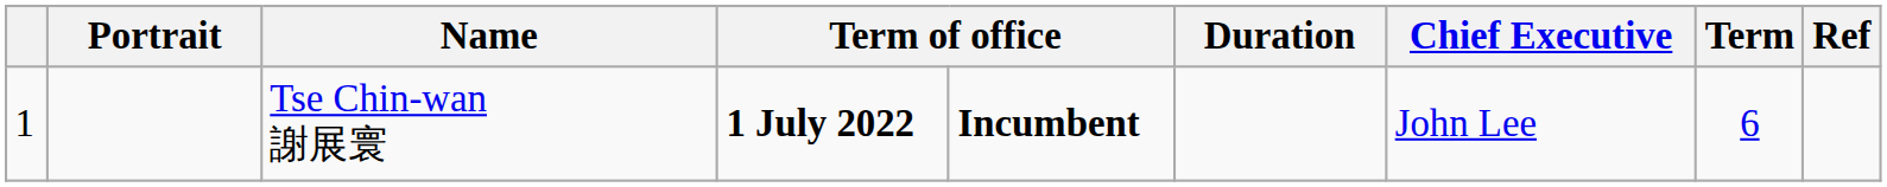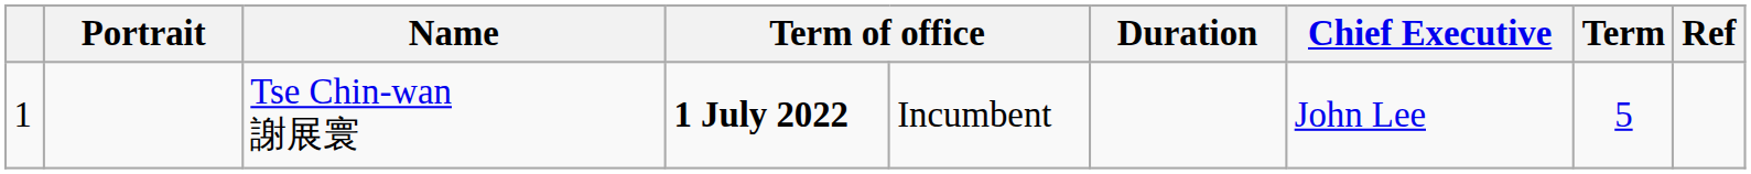Tse Chin-wan 謝展寰 | column 5: bold -> normal
Tse Chin-wan 謝展寰 | Term: 6 -> 5
